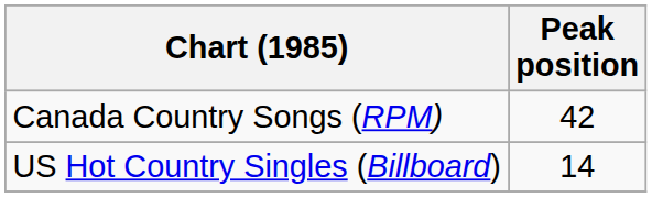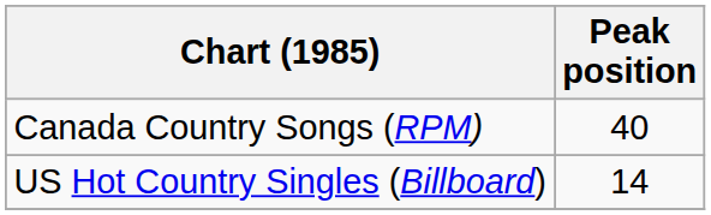Canada Country Songs (RPM) | Peak position: 42 -> 40
